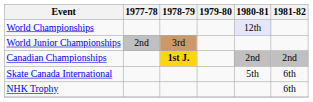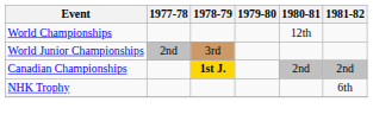World Championships | 1980-81: lavender background -> no background
- row: Skate Canada International | 5th | 6th
